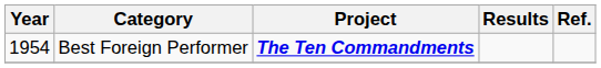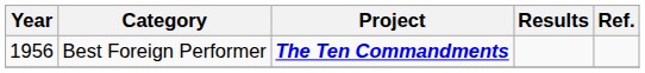Best Foreign Performer | Year: 1954 -> 1956
